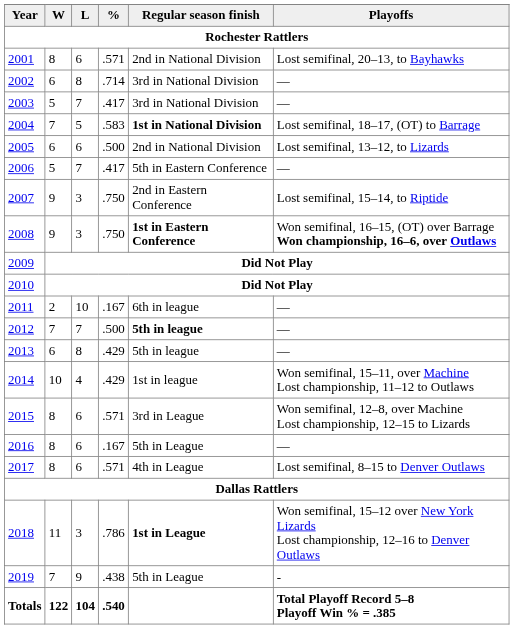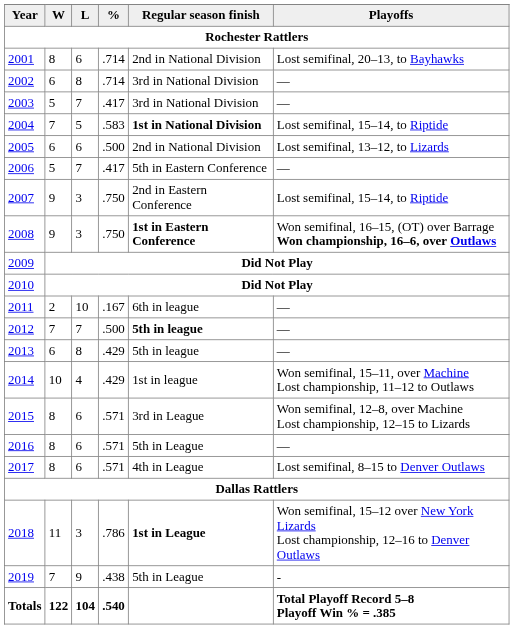2001 | %: .571 -> .714
2004 | Playoffs: Lost semifinal, 18–17, (OT) to Barrage -> Lost semifinal, 15–14, to Riptide
2016 | %: .167 -> .571
